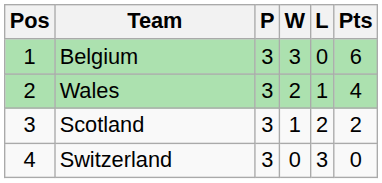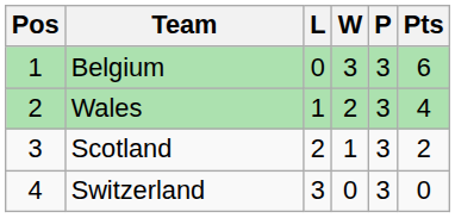columns swapped: P <-> L
